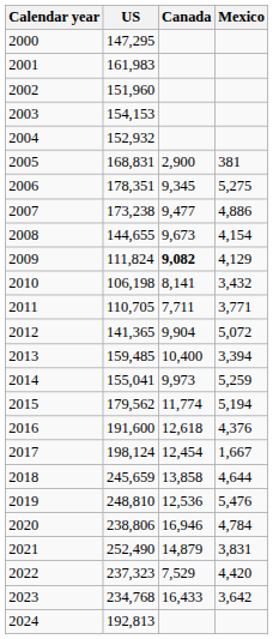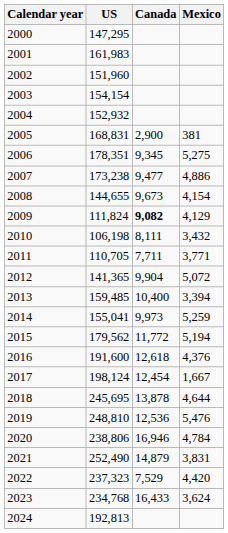2003 | US: 154,153 -> 154,154
2010 | Canada: 8,141 -> 8,111
2015 | Canada: 11,774 -> 11,772
2018 | US: 245,659 -> 245,695
2018 | Canada: 13,858 -> 13,878
2023 | Mexico: 3,642 -> 3,624
